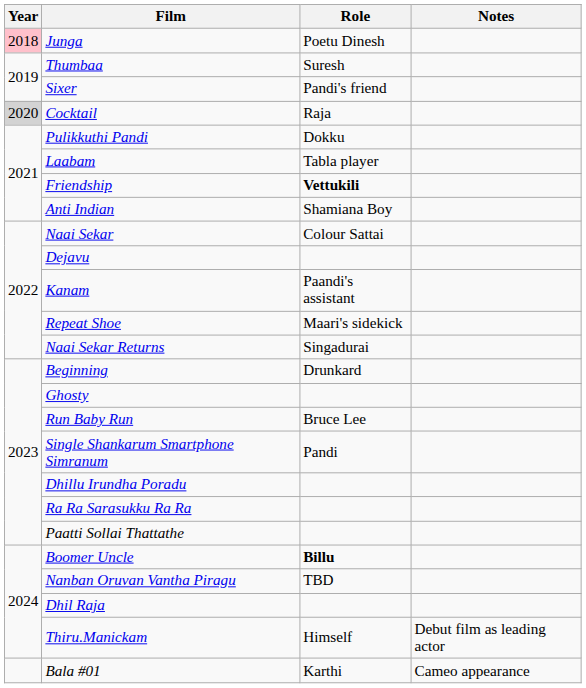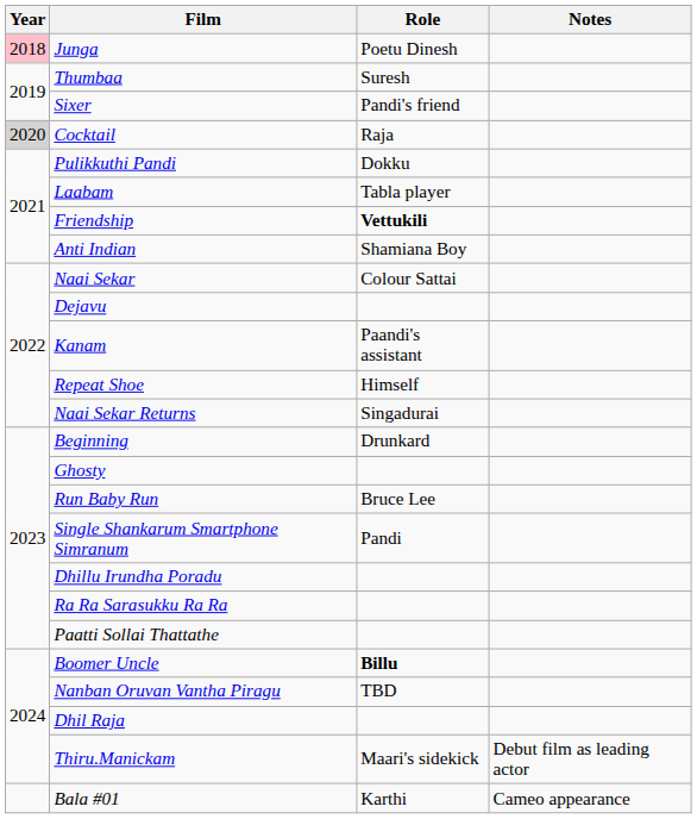Repeat Shoe | Role: Maari's sidekick -> Himself
Thiru.Manickam | Role: Himself -> Maari's sidekick
